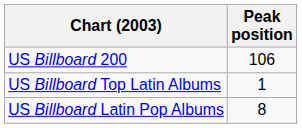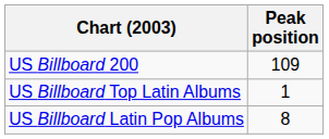US Billboard 200 | Peak position: 106 -> 109
